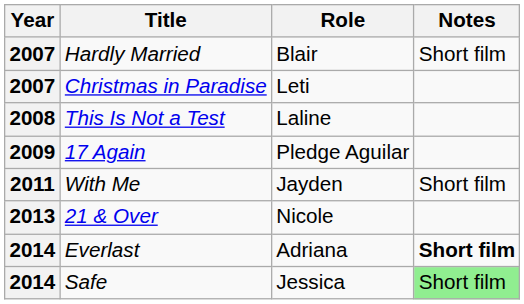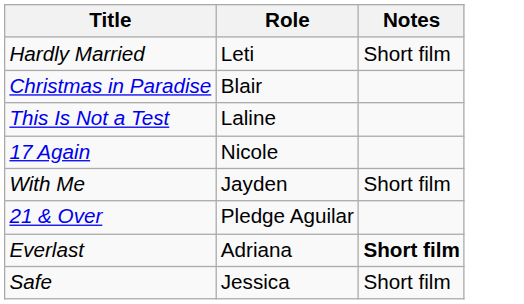- column: Year | 2007 | 2007 | 2008 | 2009 | 2011 | 2013 | 2014 | 2014
Hardly Married | Role: Blair -> Leti
Christmas in Paradise | Role: Leti -> Blair
17 Again | Role: Pledge Aguilar -> Nicole
21 & Over | Role: Nicole -> Pledge Aguilar
Safe | Notes: lightgreen background -> no background
